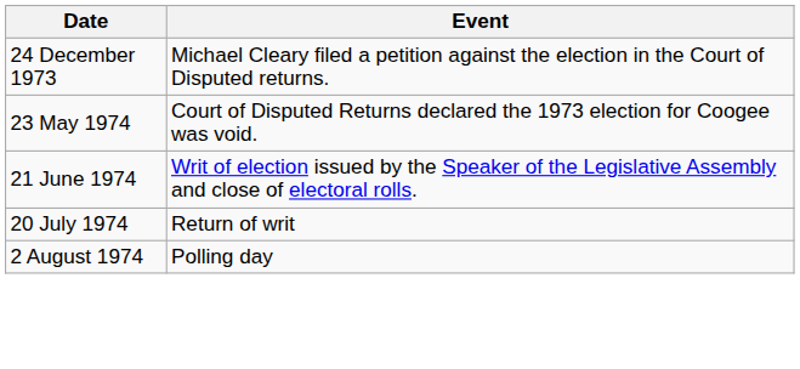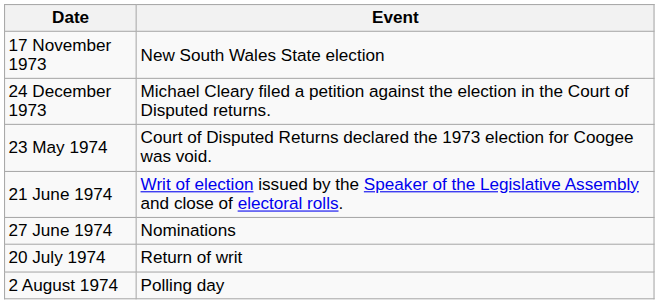+ row: 17 November 1973 | New South Wales State election
+ row: 27 June 1974 | Nominations
